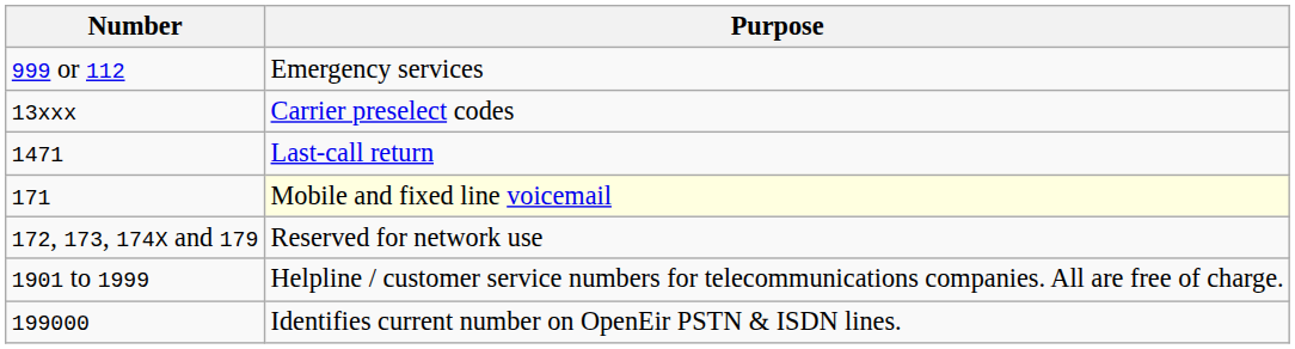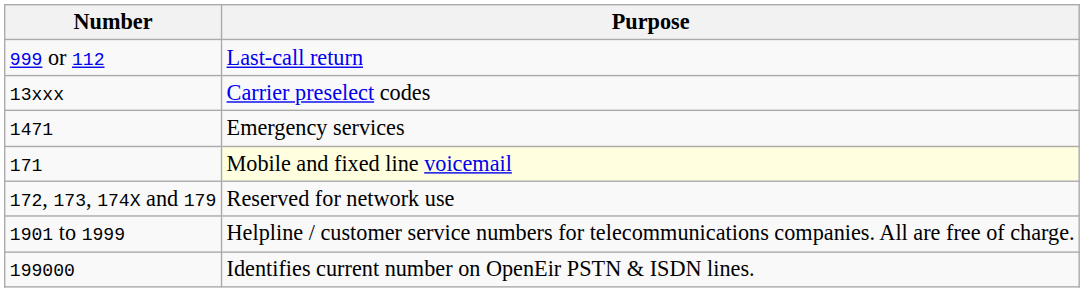999 or 112 | Purpose: Emergency services -> Last-call return
1471 | Purpose: Last-call return -> Emergency services
